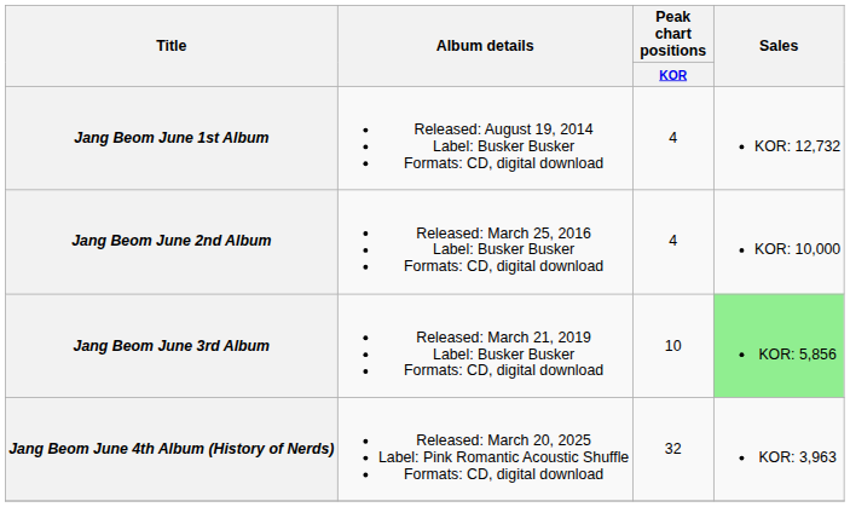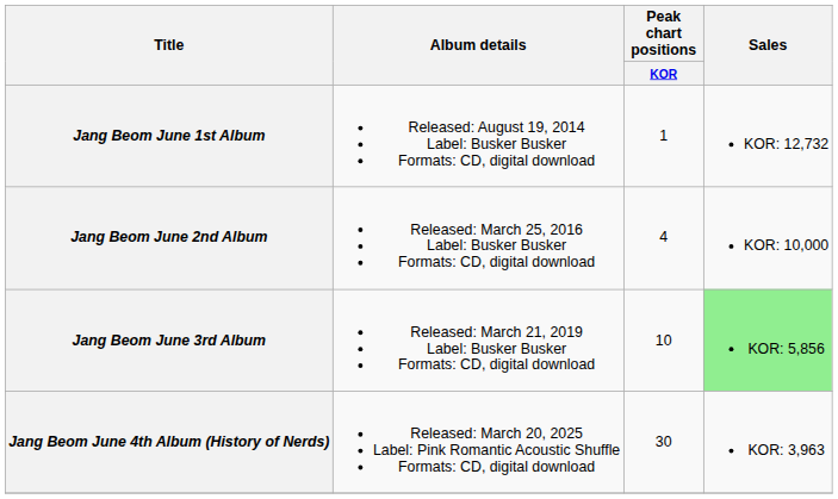Jang Beom June 1st Album | Peak chart positions / KOR: 4 -> 1
Jang Beom June 4th Album (History of Nerds) | Peak chart positions / KOR: 32 -> 30
